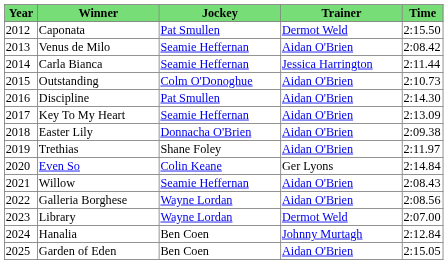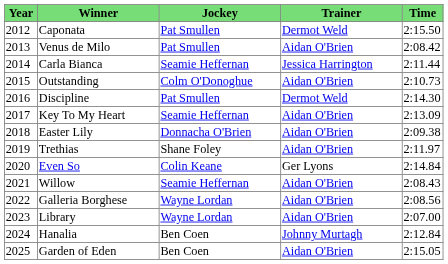Venus de Milo | Jockey: Seamie Heffernan -> Pat Smullen
Discipline | Trainer: Aidan O'Brien -> Dermot Weld
Library | Trainer: Dermot Weld -> Aidan O'Brien
